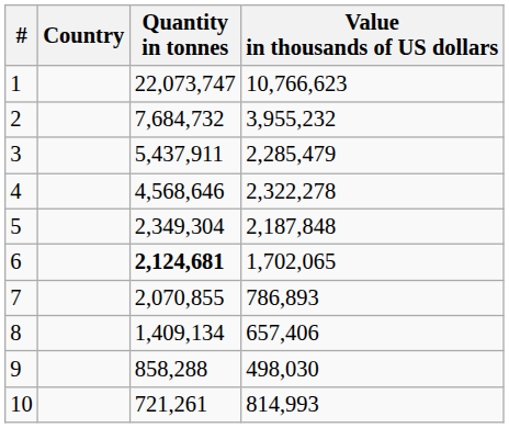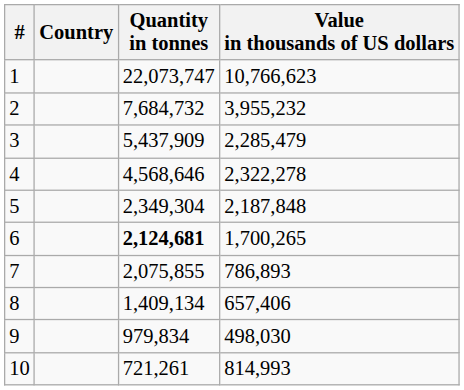3 | Quantity in tonnes: 5,437,911 -> 5,437,909
6 | Value in thousands of US dollars: 1,702,065 -> 1,700,265
7 | Quantity in tonnes: 2,070,855 -> 2,075,855
9 | Quantity in tonnes: 858,288 -> 979,834
